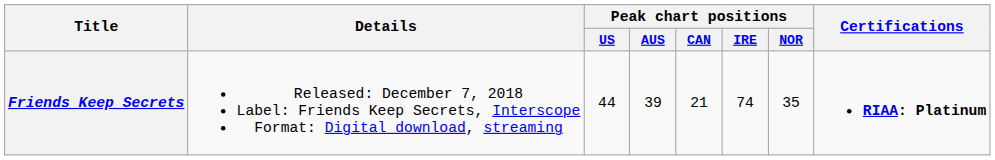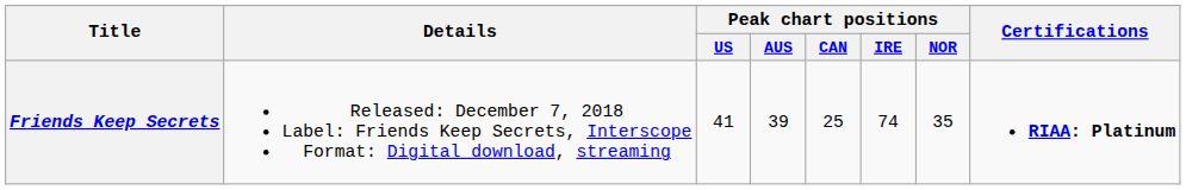Friends Keep Secrets | Peak chart positions / US: 44 -> 41
Friends Keep Secrets | Peak chart positions / CAN: 21 -> 25
